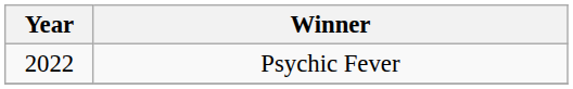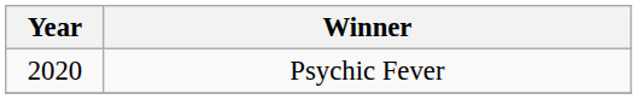Psychic Fever | Year: 2022 -> 2020
